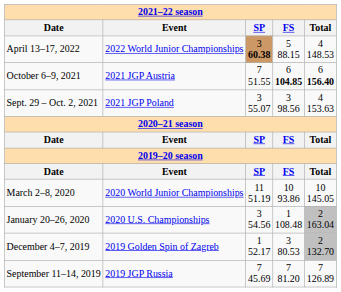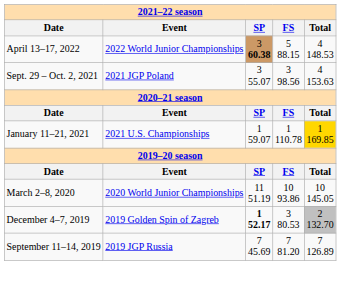- row: October 6–9, 2021 | 2021 JGP Austria | 7 51.55 | 6 104.85 | 6 156.40
+ row: January 11–21, 2021 | 2021 U.S. Championships | 1 59.07 | 1 110.78 | 1 169.85
- row: January 20–26, 2020 | 2020 U.S. Championships | 3 54.56 | 1 108.48 | 2 163.04
December 4–7, 2019 | column 3: normal -> bold
